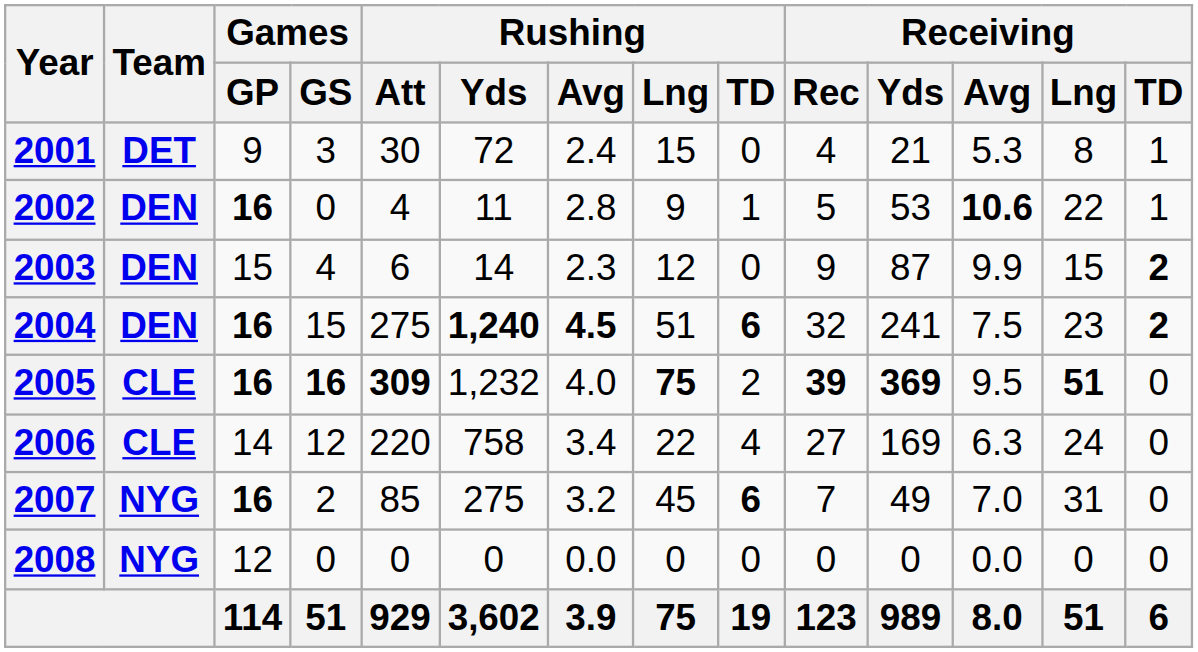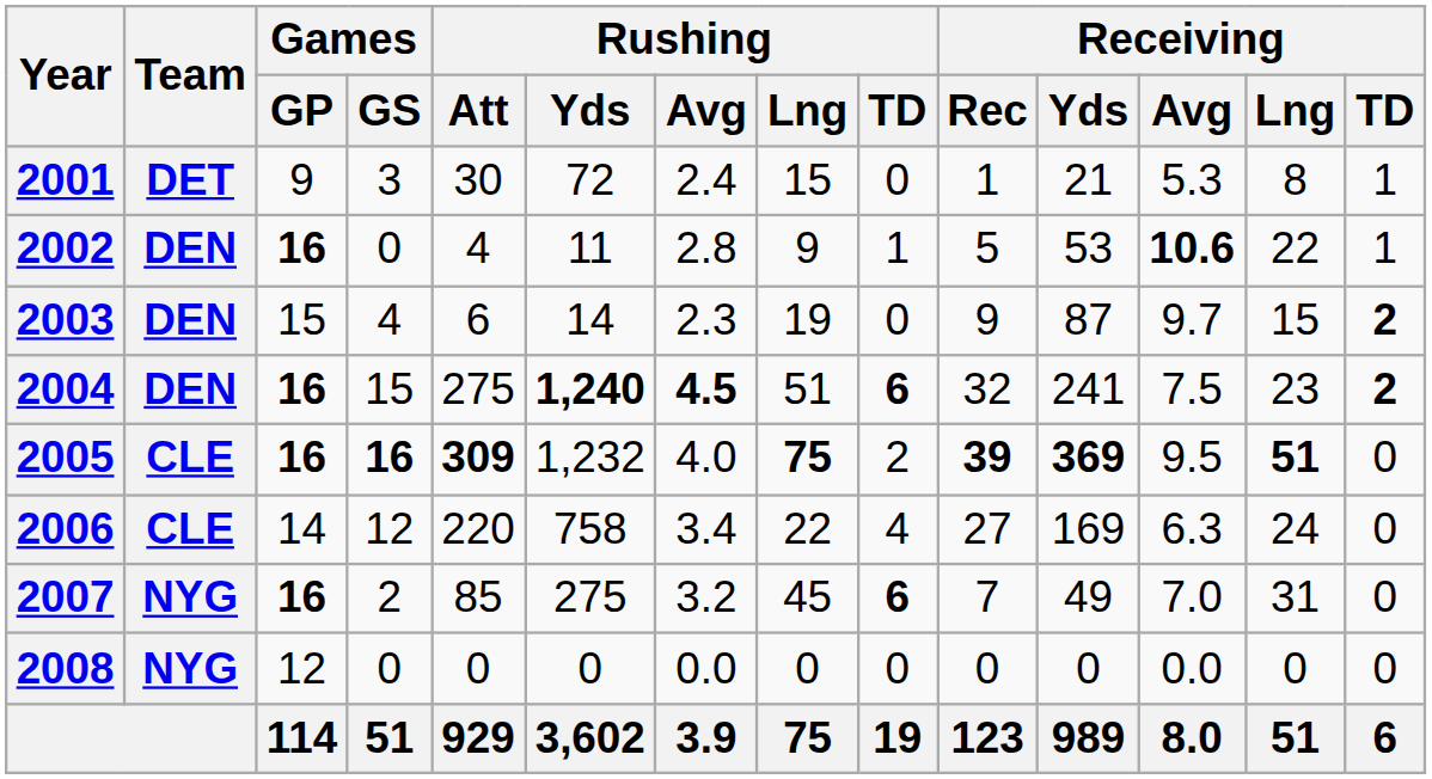2001 | Receiving / Rec: 4 -> 1
2003 | Rushing / Lng: 12 -> 19
2003 | Receiving / Avg: 9.9 -> 9.7
